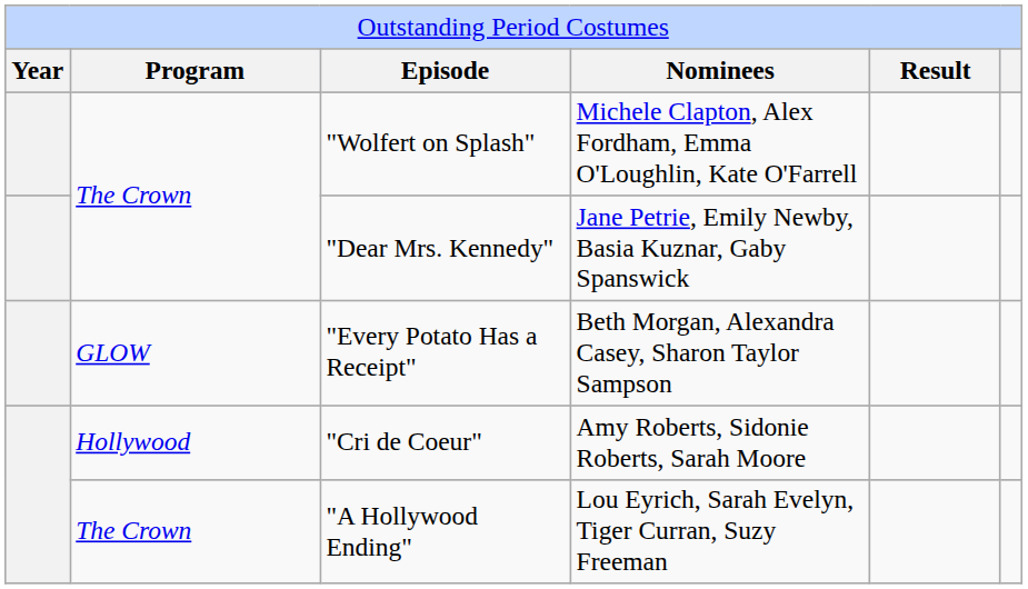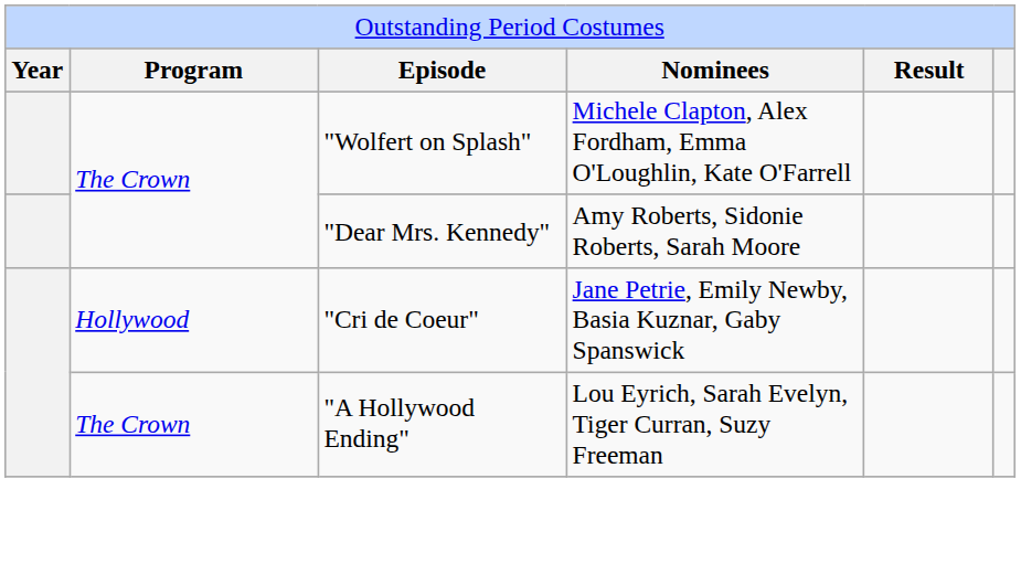"Dear Mrs. Kennedy" | column 4: Jane Petrie, Emily Newby, Basia Kuznar, Gaby Spanswick -> Amy Roberts, Sidonie Roberts, Sarah Moore
- row: GLOW | "Every Potato Has a Receipt" | Beth Morgan, Alexandra Casey, Sharon Taylor Sampson
"Cri de Coeur" | column 4: Amy Roberts, Sidonie Roberts, Sarah Moore -> Jane Petrie, Emily Newby, Basia Kuznar, Gaby Spanswick
